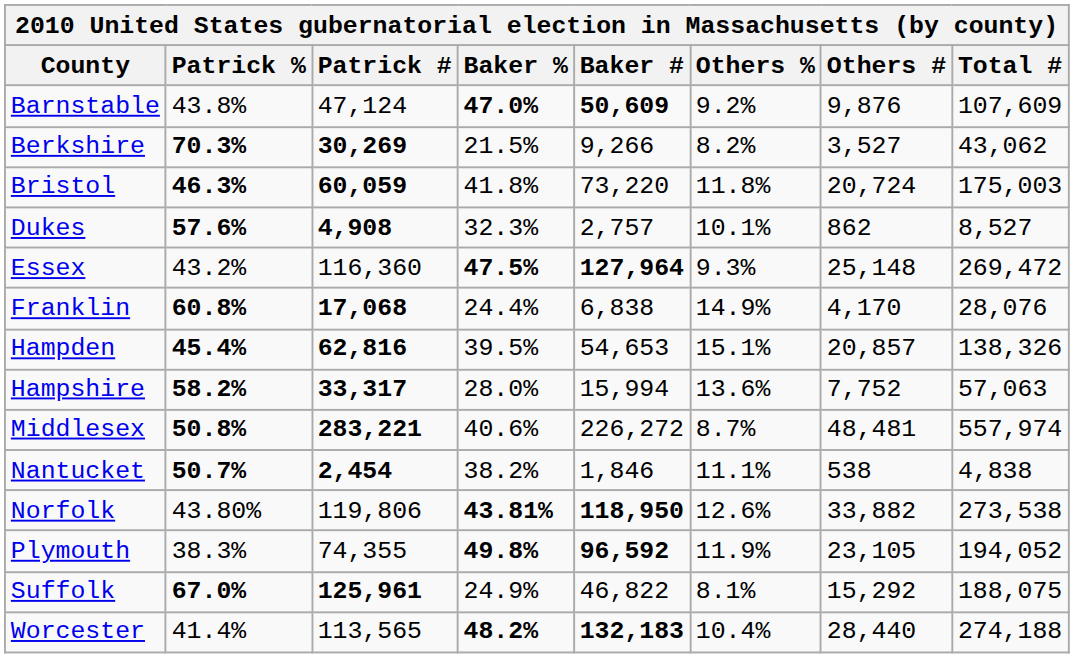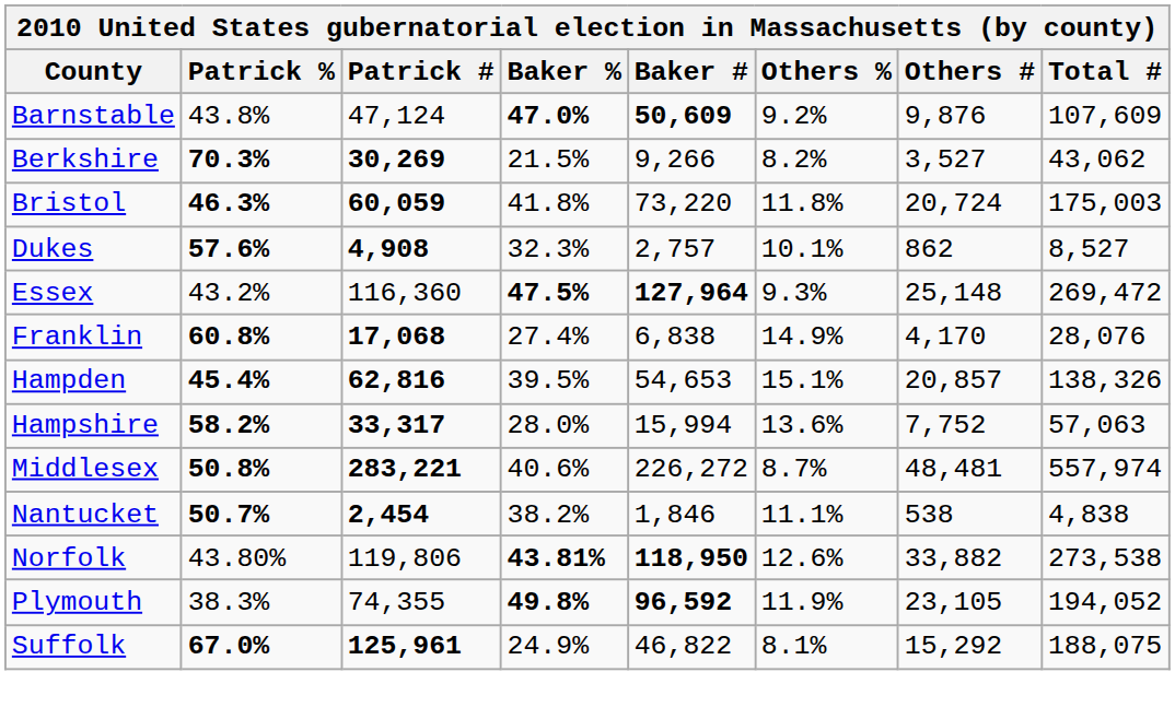Franklin | Baker %: 24.4% -> 27.4%
- row: Worcester | 41.4% | 113,565 | 48.2% | 132,183 | 10.4% | 28,440 | 274,188
